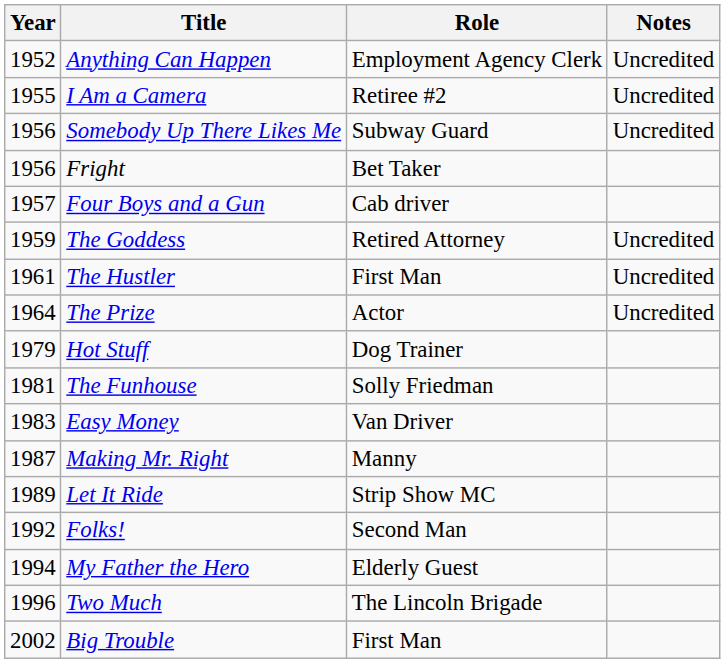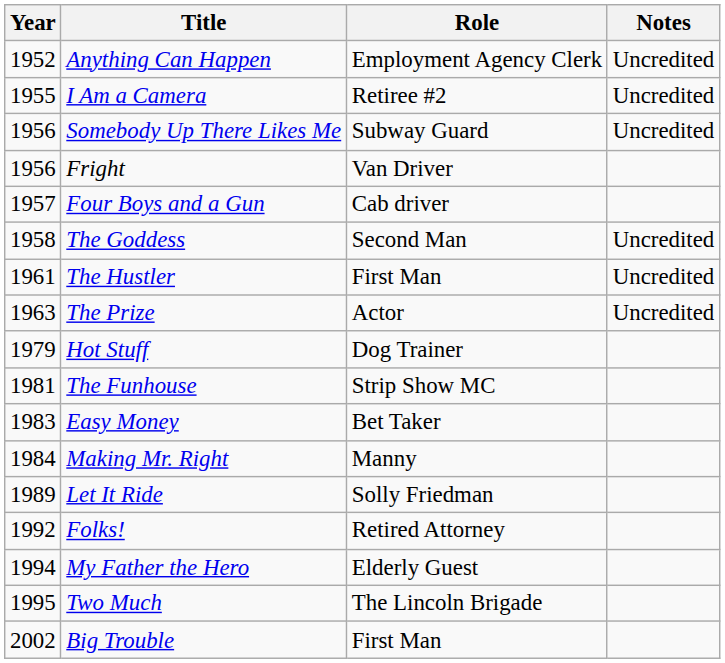Fright | Role: Bet Taker -> Van Driver
The Goddess | Year: 1959 -> 1958
The Goddess | Role: Retired Attorney -> Second Man
The Prize | Year: 1964 -> 1963
The Funhouse | Role: Solly Friedman -> Strip Show MC
Easy Money | Role: Van Driver -> Bet Taker
Making Mr. Right | Year: 1987 -> 1984
Let It Ride | Role: Strip Show MC -> Solly Friedman
Folks! | Role: Second Man -> Retired Attorney
Two Much | Year: 1996 -> 1995
